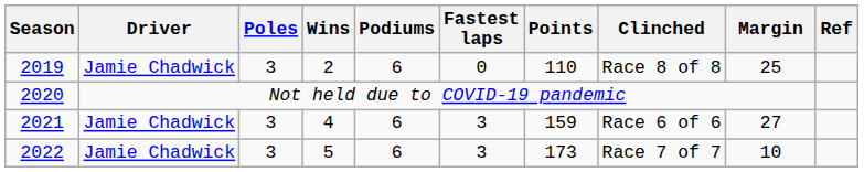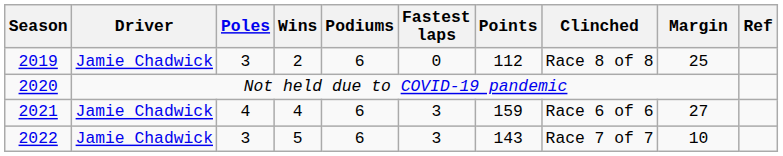2019 | Points: 110 -> 112
2021 | Poles: 3 -> 4
2022 | Points: 173 -> 143
